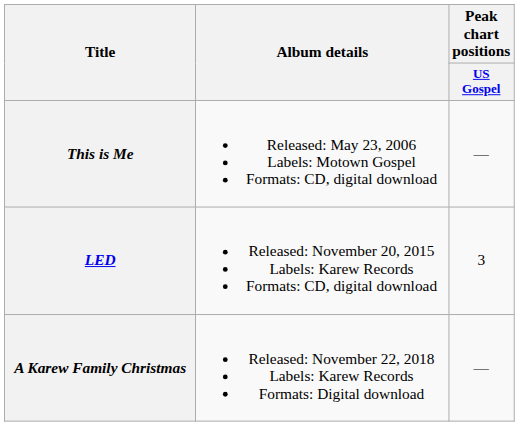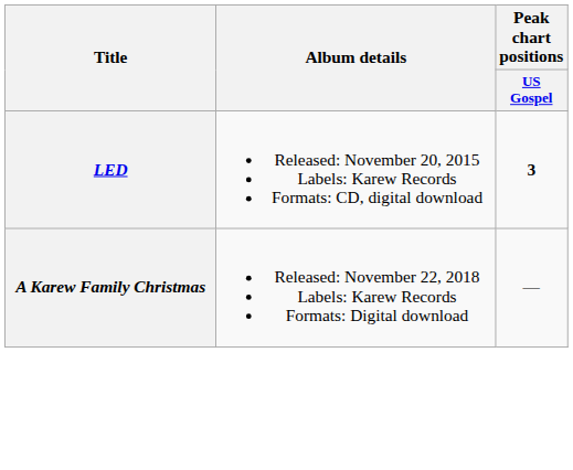- row: This is Me | Released: May 23, 2006 Labels: Motown Gospel Formats: CD, digital download | —
LED | Peak chart positions / US Gospel: normal -> bold
